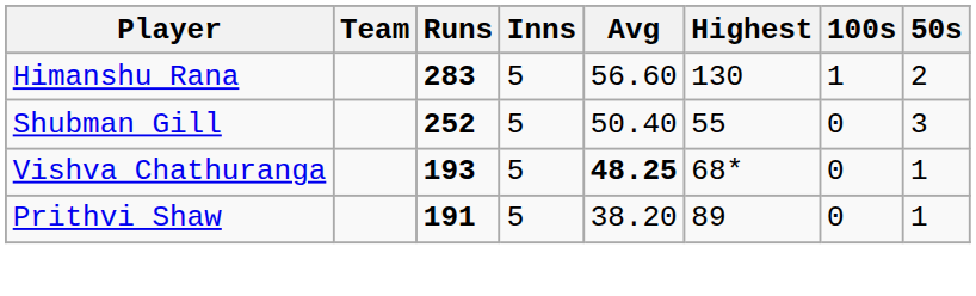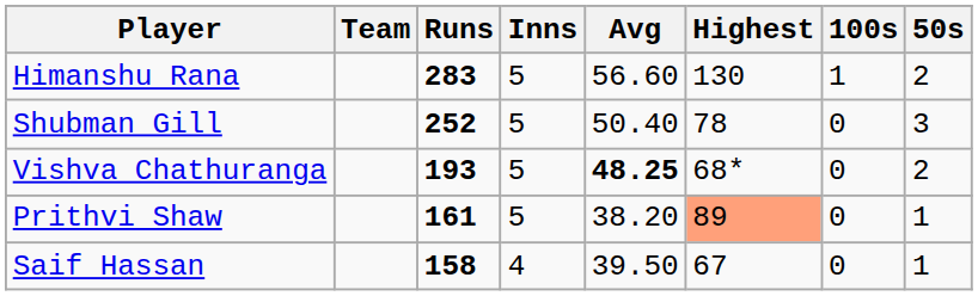Shubman Gill | Highest: 55 -> 78
Vishva Chathuranga | 50s: 1 -> 2
Prithvi Shaw | Runs: 191 -> 161
Prithvi Shaw | Highest: no background -> lightsalmon background
+ row: Saif Hassan | 158 | 4 | 39.50 | 67 | 0 | 1
